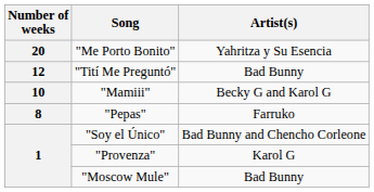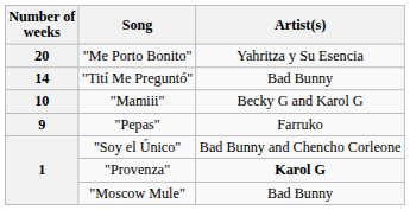"Tití Me Preguntó" | Number of weeks: 12 -> 14
"Pepas" | Number of weeks: 8 -> 9
"Provenza" | Artist(s): normal -> bold
